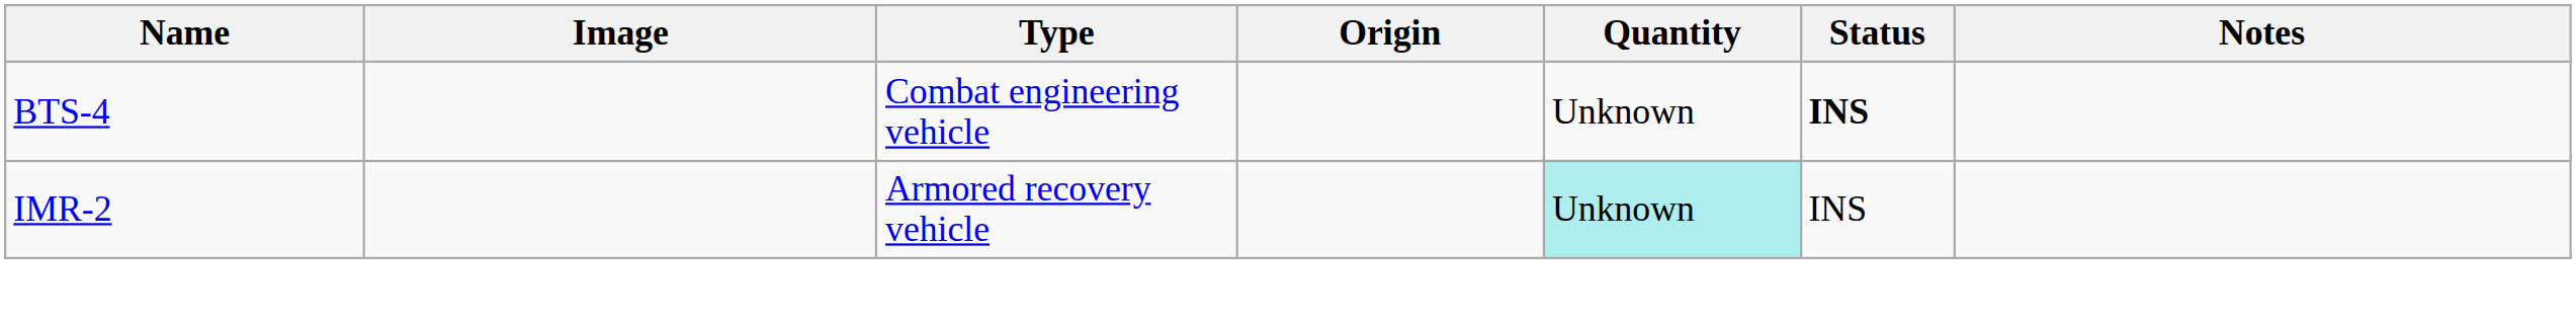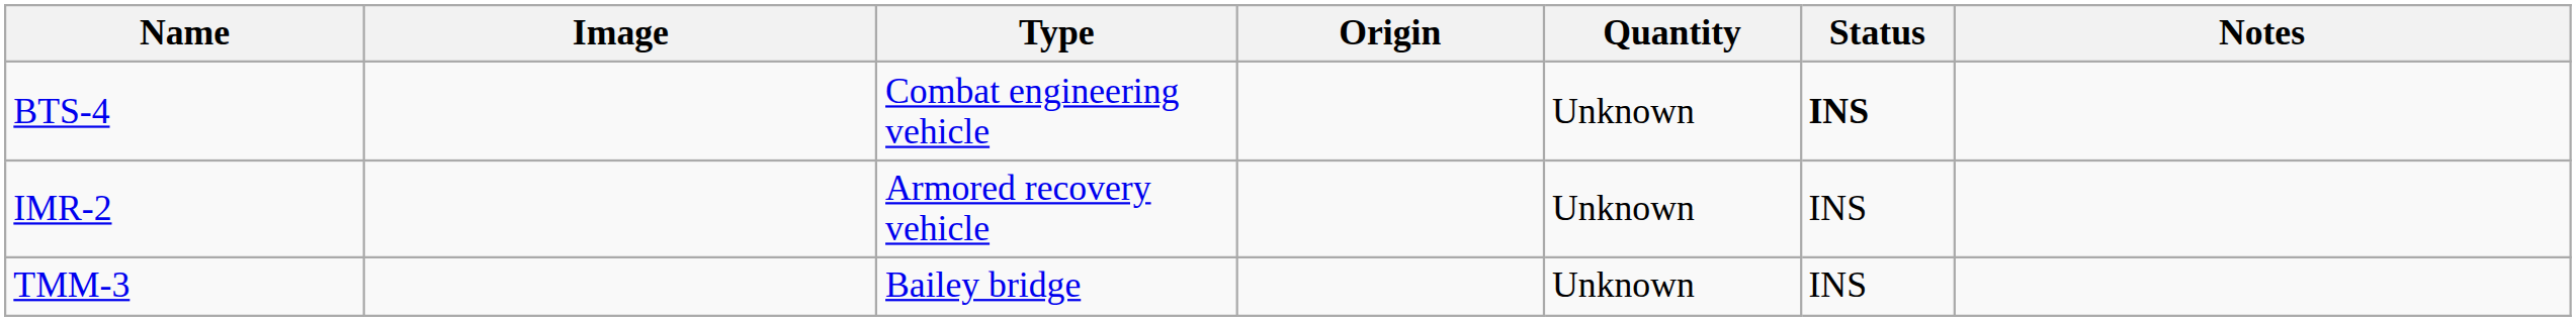IMR-2 | Quantity: paleturquoise background -> no background
+ row: TMM-3 | Bailey bridge | Unknown | INS
